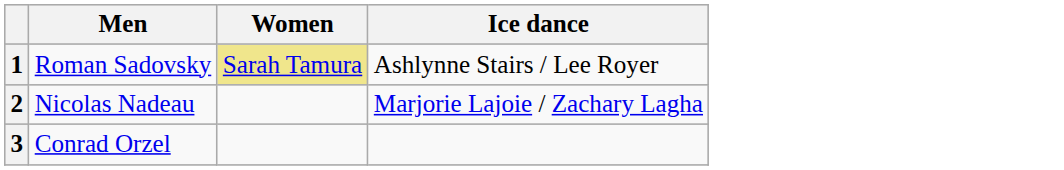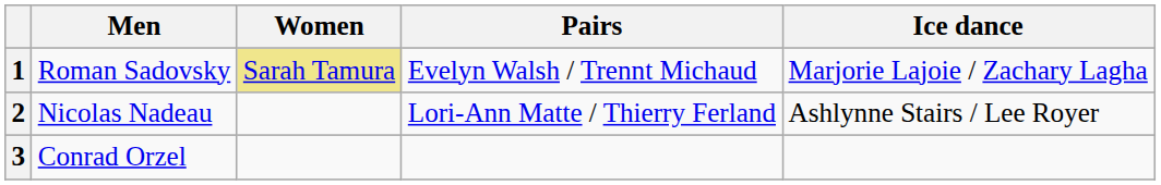+ column: Pairs | Evelyn Walsh / Trennt Michaud | Lori-Ann Matte / Thierry Ferland
1 | Ice dance: Ashlynne Stairs / Lee Royer -> Marjorie Lajoie / Zachary Lagha
2 | Ice dance: Marjorie Lajoie / Zachary Lagha -> Ashlynne Stairs / Lee Royer
